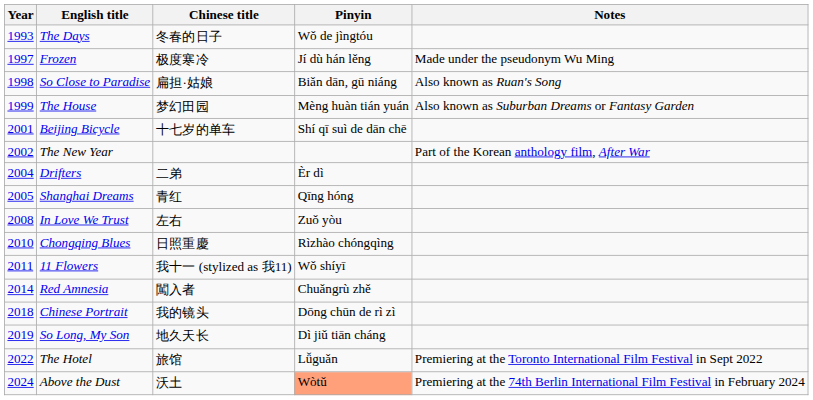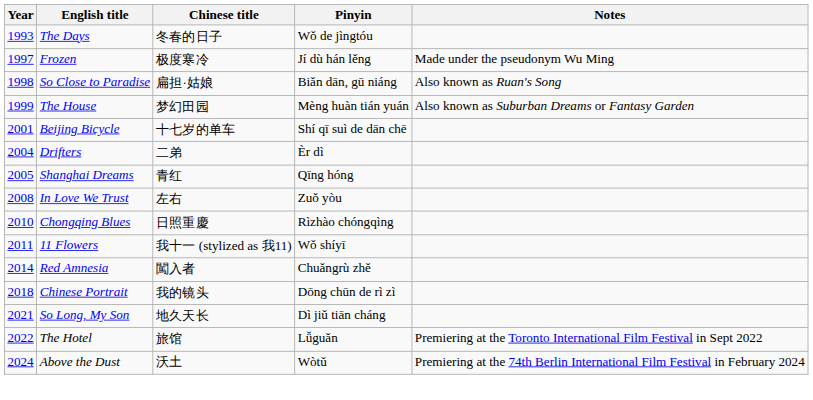- row: 2002 | The New Year | Part of the Korean anthology film, After War
So Long, My Son | Year: 2019 -> 2021
Above the Dust | Pinyin: lightsalmon background -> no background
